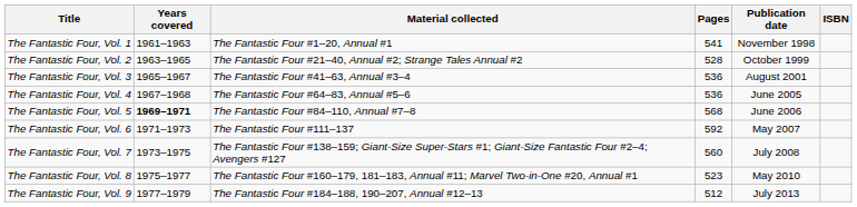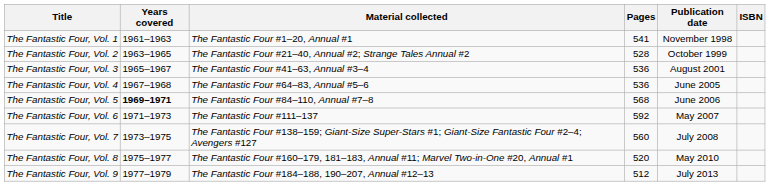The Fantastic Four, Vol. 8 | Pages: 523 -> 520
